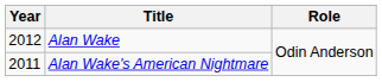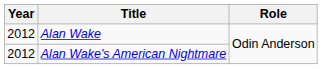Alan Wake's American Nightmare | Year: 2011 -> 2012
